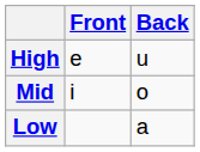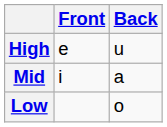Mid | Back: o -> a
Low | Back: a -> o
